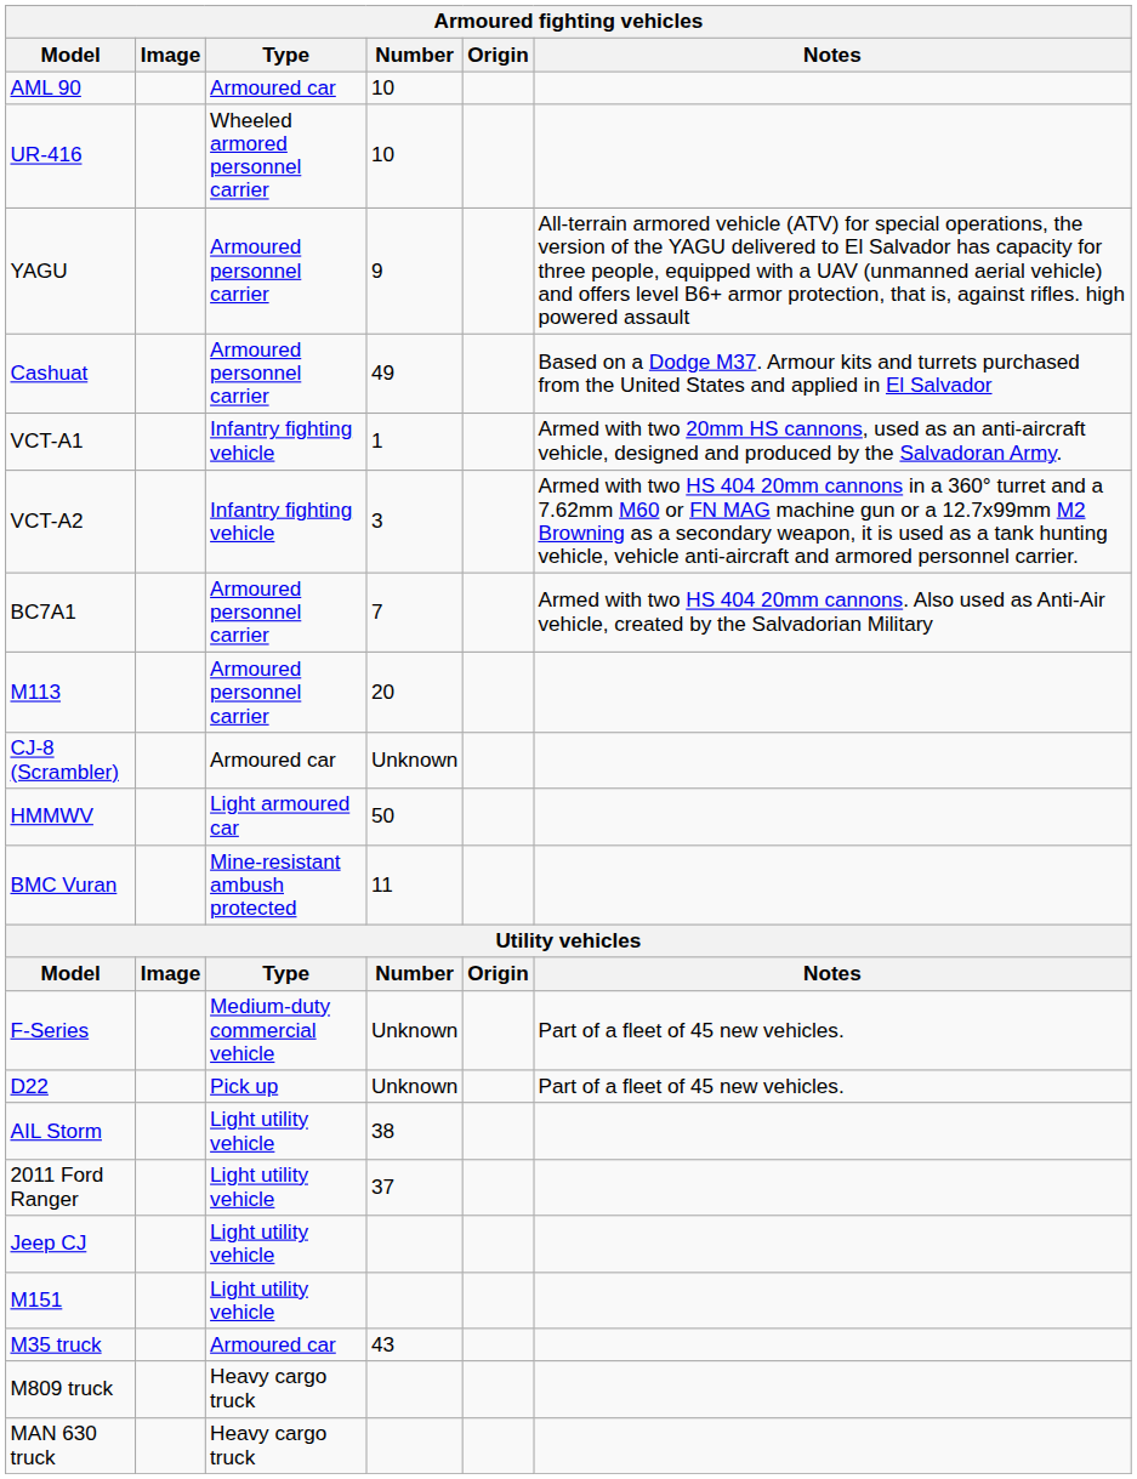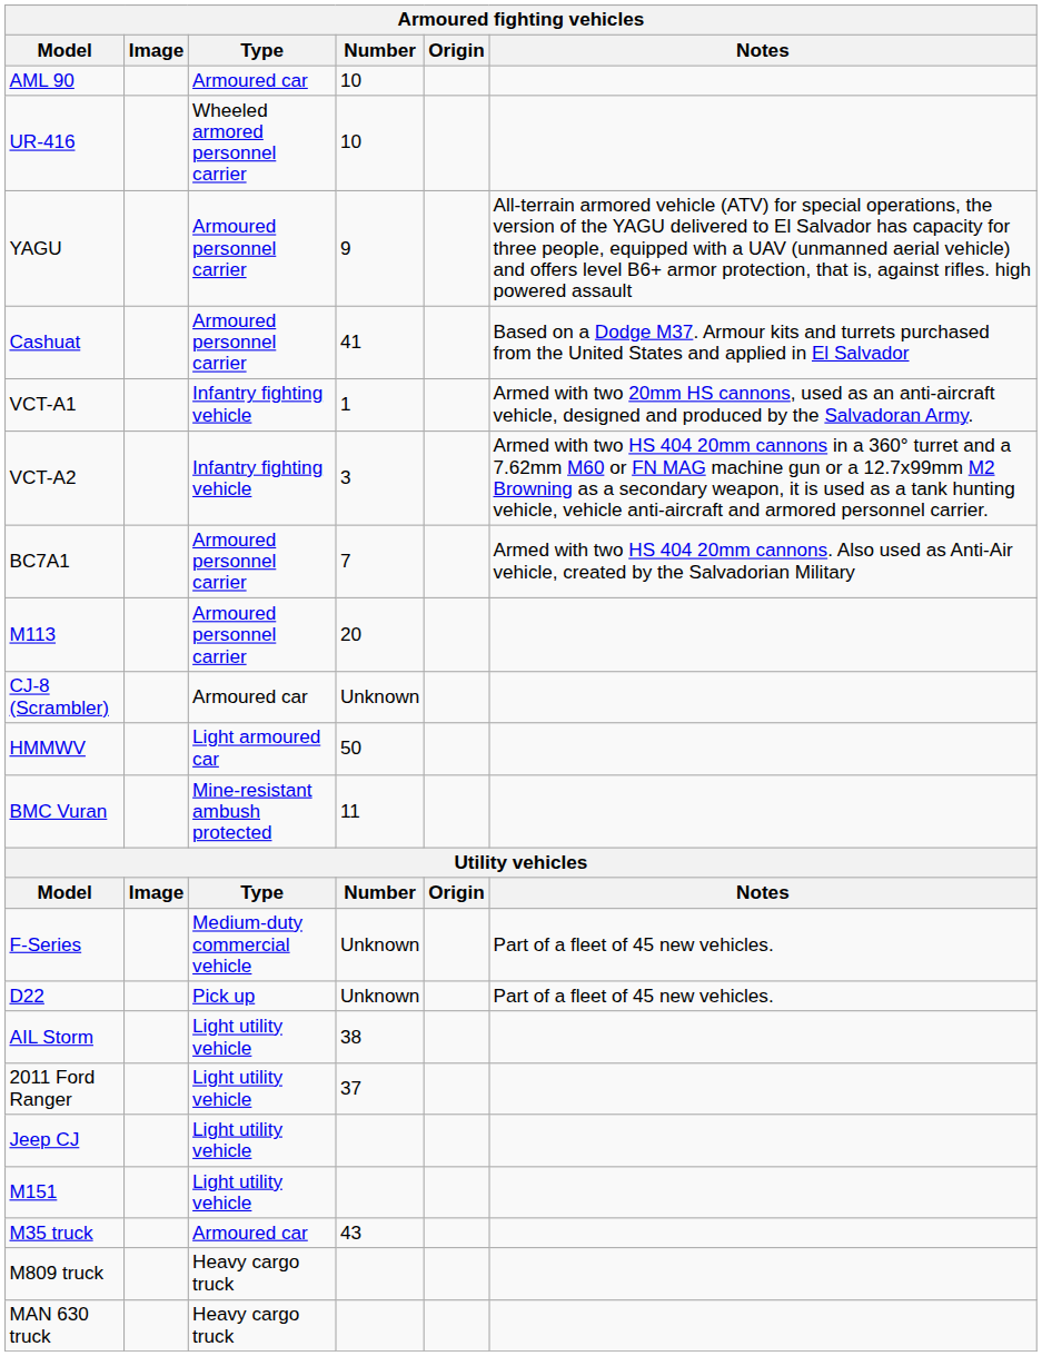Cashuat | Number: 49 -> 41
